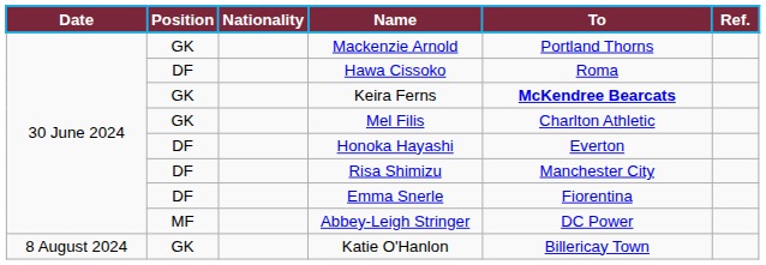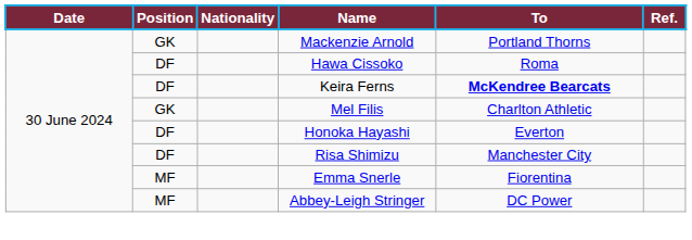Keira Ferns | Position: GK -> DF
Emma Snerle | Position: DF -> MF
- row: 8 August 2024 | GK | Katie O'Hanlon | Billericay Town
